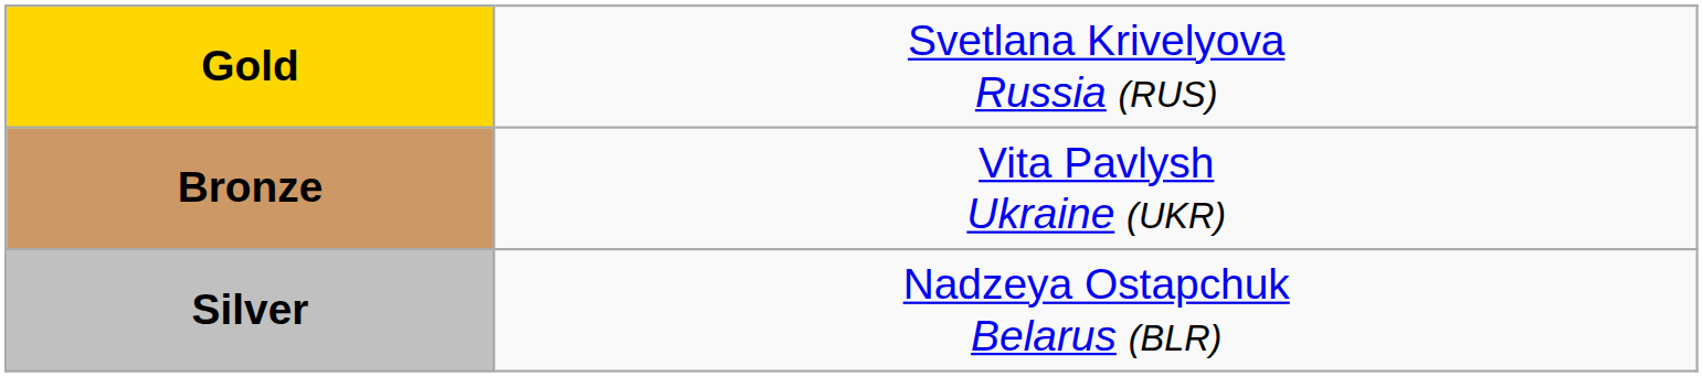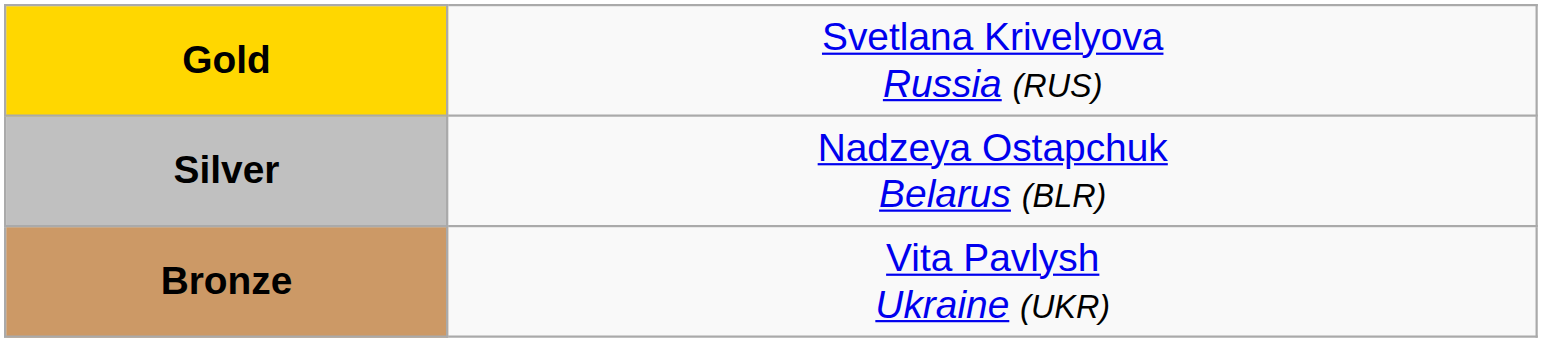rows swapped: Silver <-> Bronze
